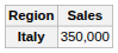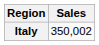Italy | Sales: 350,000 -> 350,002
